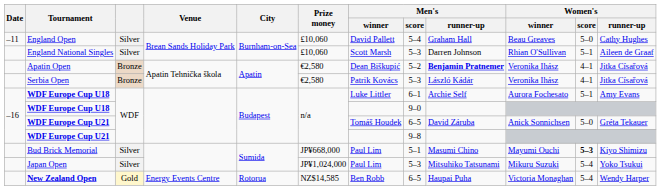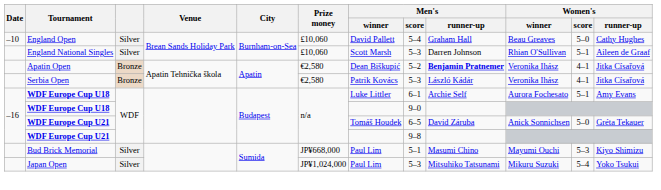England Open | Date: –11 -> –10
Bud Brick Memorial | Women's / score: bold -> normal
- row: New Zealand Open | Gold | Energy Events Centre | Rotorua | NZ$14,585 | Ben Robb | 6–5 | Haupai Puha | Victoria Monaghan | 5–4 | Wendy Harper
